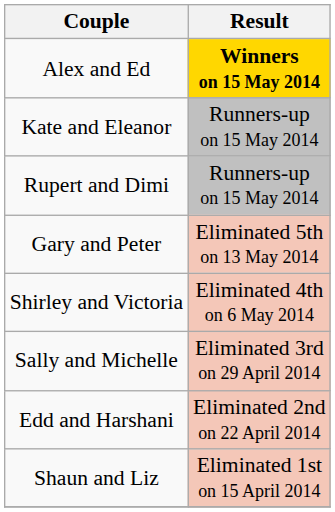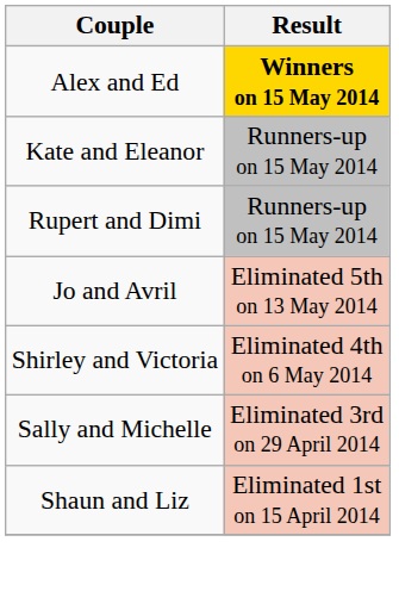- row: Gary and Peter | Eliminated 5th on 13 May 2014
+ row: Jo and Avril | Eliminated 5th on 13 May 2014
- row: Edd and Harshani | Eliminated 2nd on 22 April 2014
